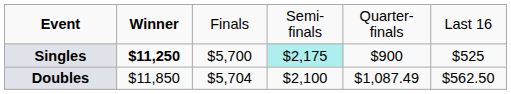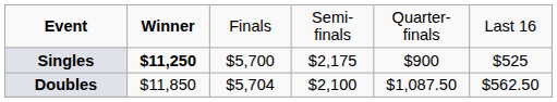Singles | column 4: paleturquoise background -> no background
Doubles | column 5: $1,087.49 -> $1,087.50
